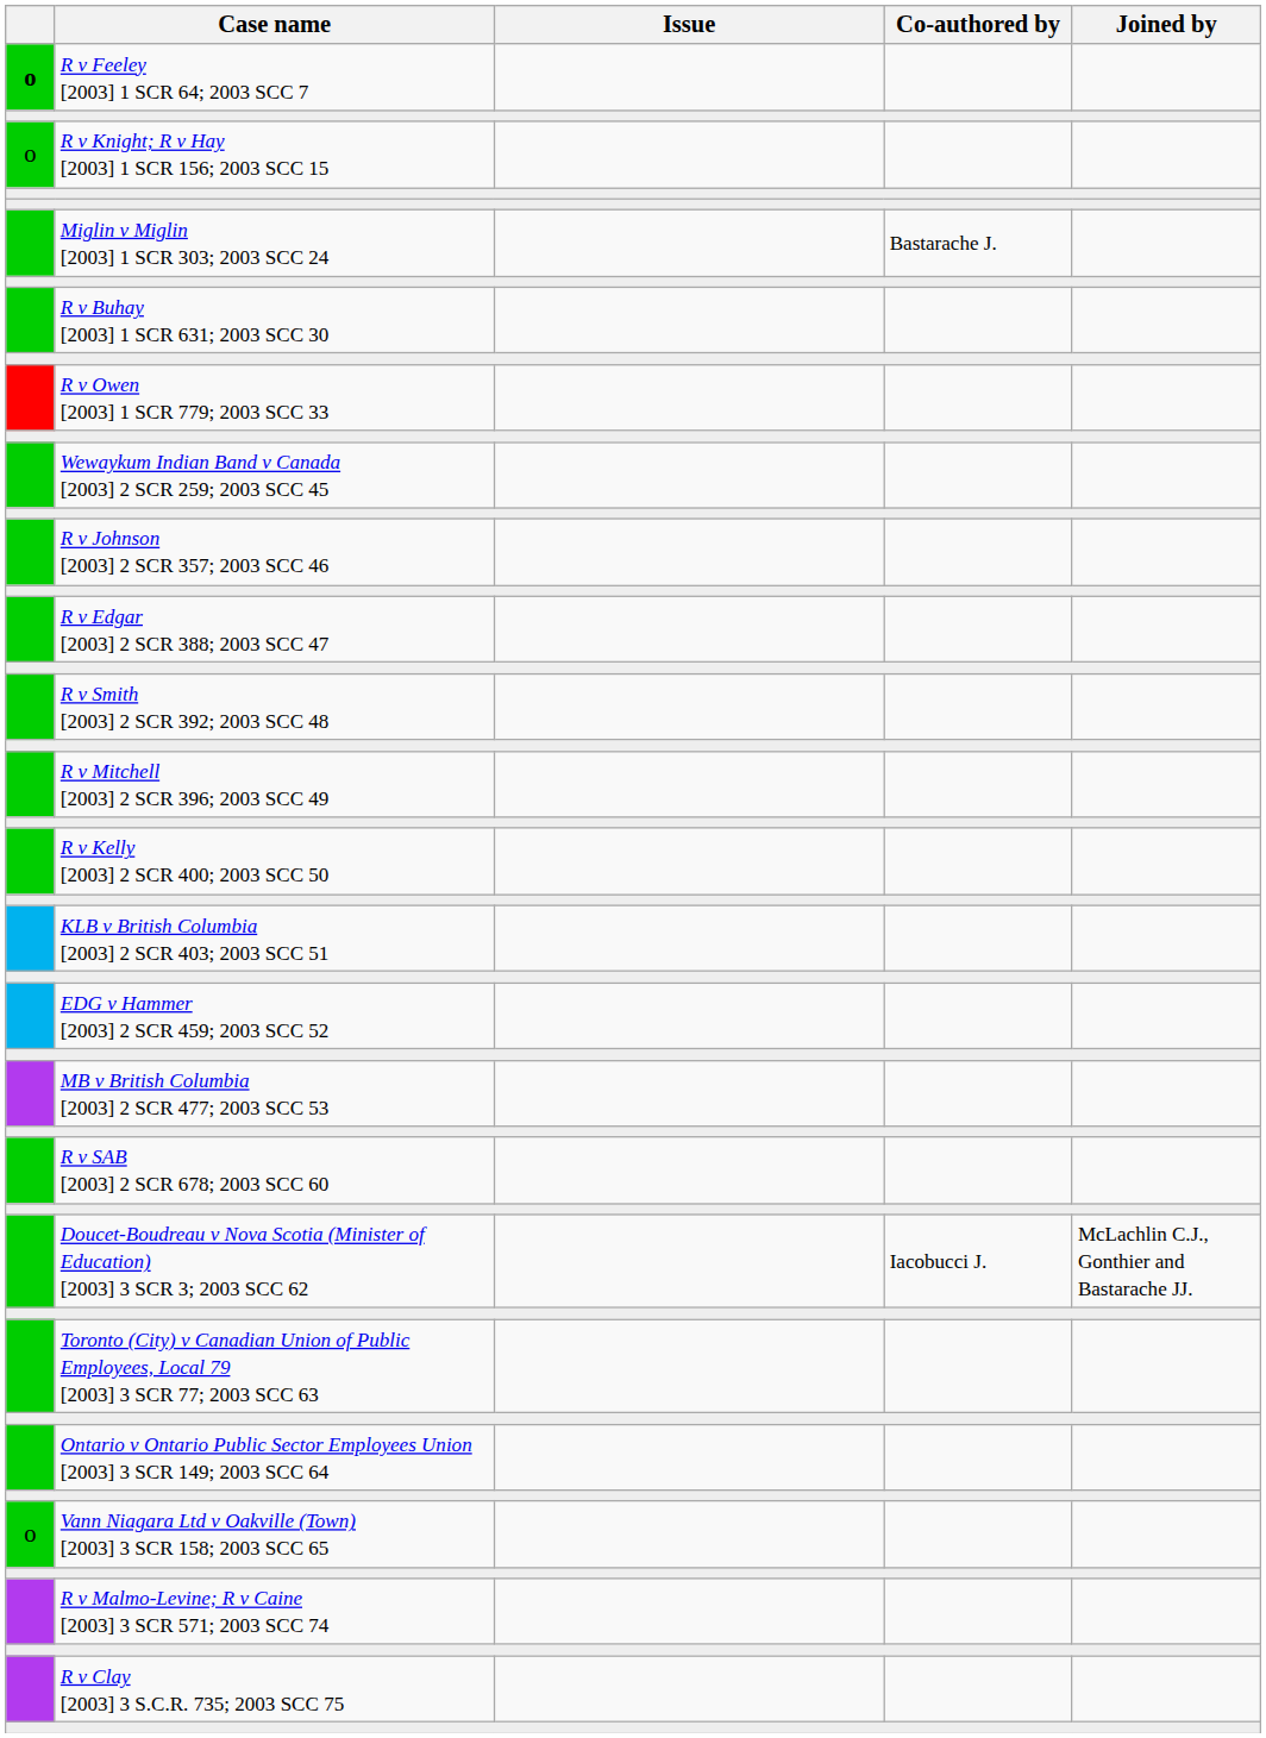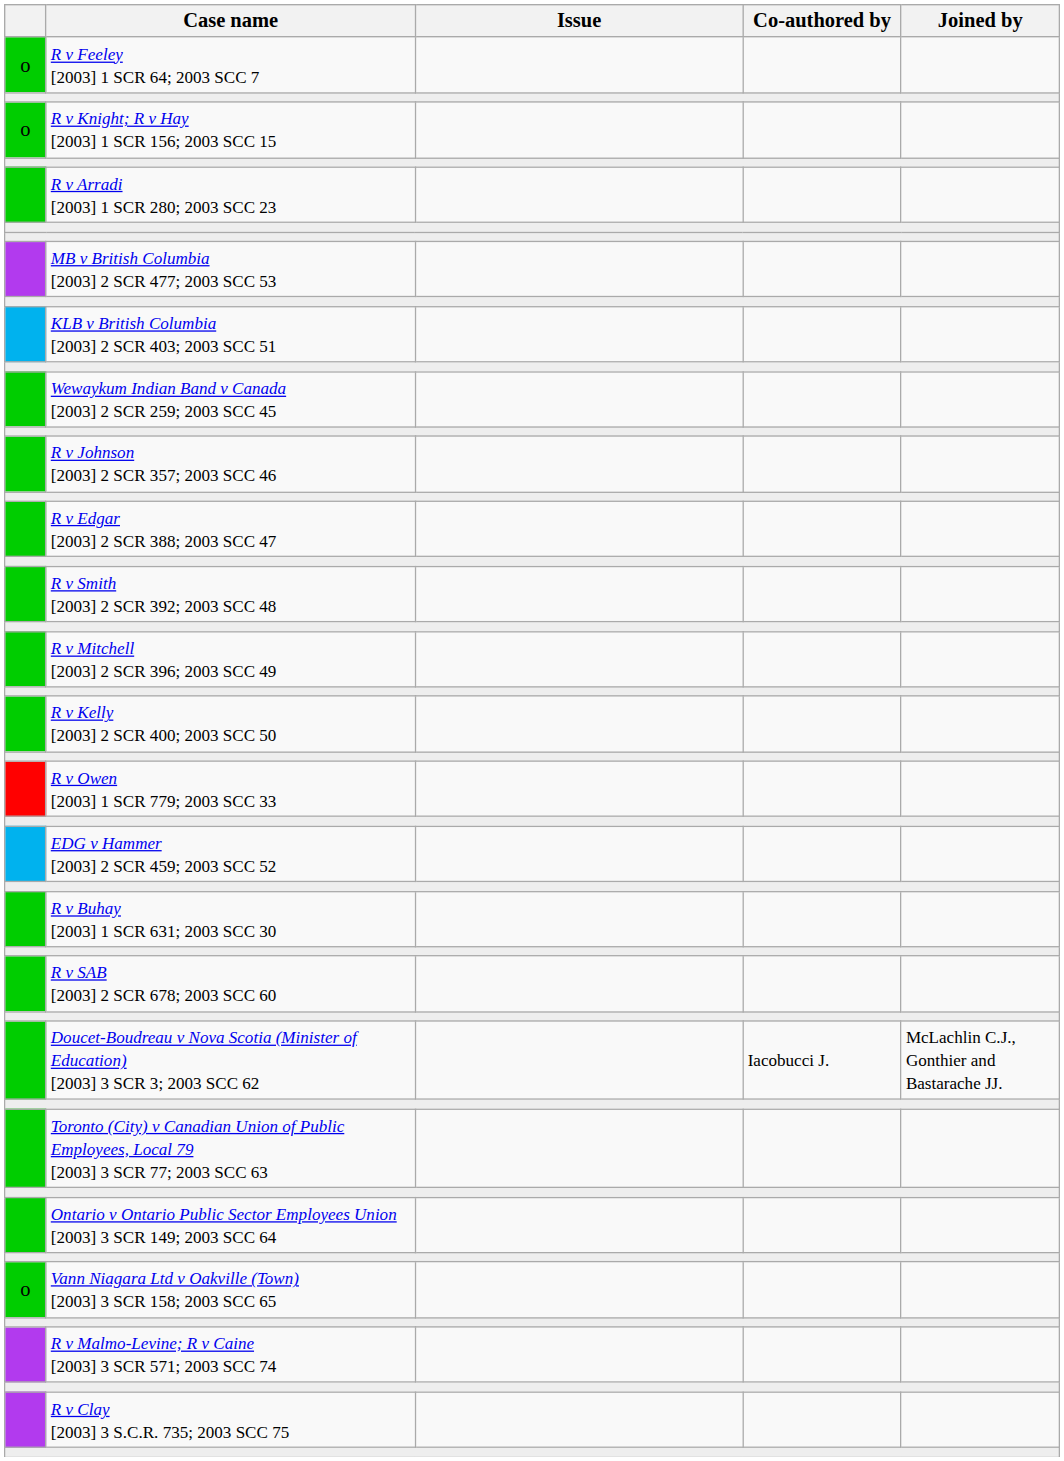R v Feeley [2003] 1 SCR 64; 2003 SCC 7 | column 1: bold -> normal
+ row: R v Arradi [2003] 1 SCR 280; 2003 SCC 23
- row: Miglin v Miglin [2003] 1 SCR 303; 2003 SCC 24 | Bastarache J.
rows swapped: R v Buhay [2003] 1 SCR 631; 2003 SCC 30 <-> MB v British Columbia [2003] 2 SCR 477; 2003 SCC 53
rows swapped: R v Owen [2003] 1 SCR 779; 2003 SCC 33 <-> KLB v British Columbia [2003] 2 SCR 403; 2003 SCC 51
